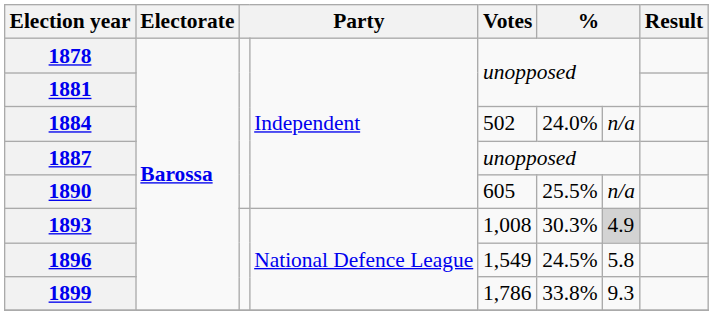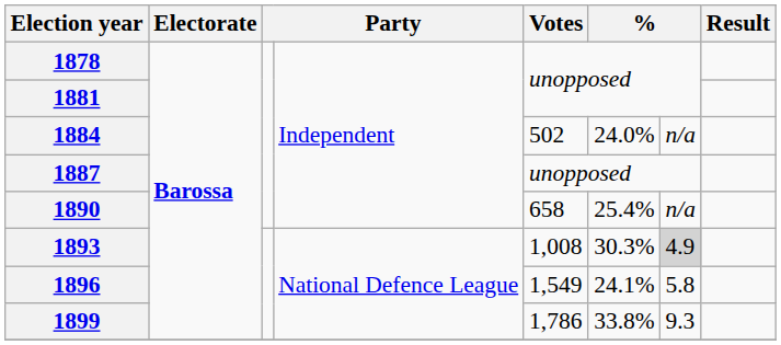1890 | Votes: 605 -> 658
1890 | column 6: 25.5% -> 25.4%
1896 | column 6: 24.5% -> 24.1%
